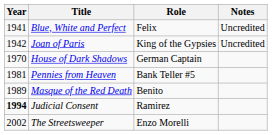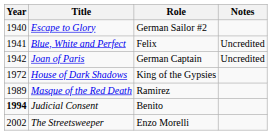+ row: 1940 | Escape to Glory | German Sailor #2
Joan of Paris | Role: King of the Gypsies -> German Captain
House of Dark Shadows | Year: 1970 -> 1972
House of Dark Shadows | Role: German Captain -> King of the Gypsies
- row: 1981 | Pennies from Heaven | Bank Teller #5
Masque of the Red Death | Role: Benito -> Ramirez
Judicial Consent | Role: Ramirez -> Benito
